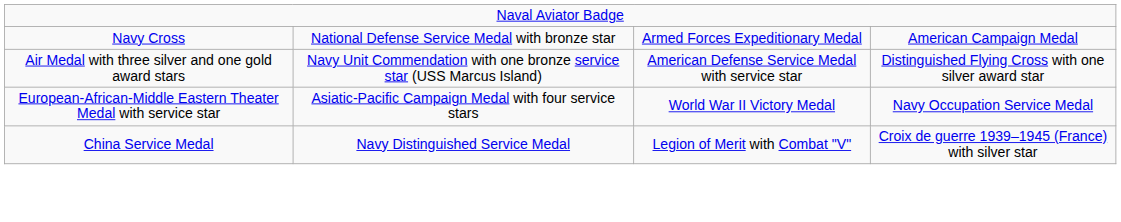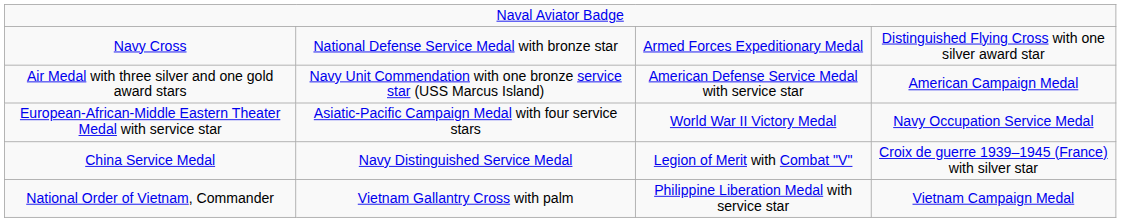Navy Cross | column 4: American Campaign Medal -> Distinguished Flying Cross with one silver award star
Air Medal with three silver and one gold award stars | column 4: Distinguished Flying Cross with one silver award star -> American Campaign Medal
+ row: National Order of Vietnam, Commander | Vietnam Gallantry Cross with palm | Philippine Liberation Medal with service star | Vietnam Campaign Medal
